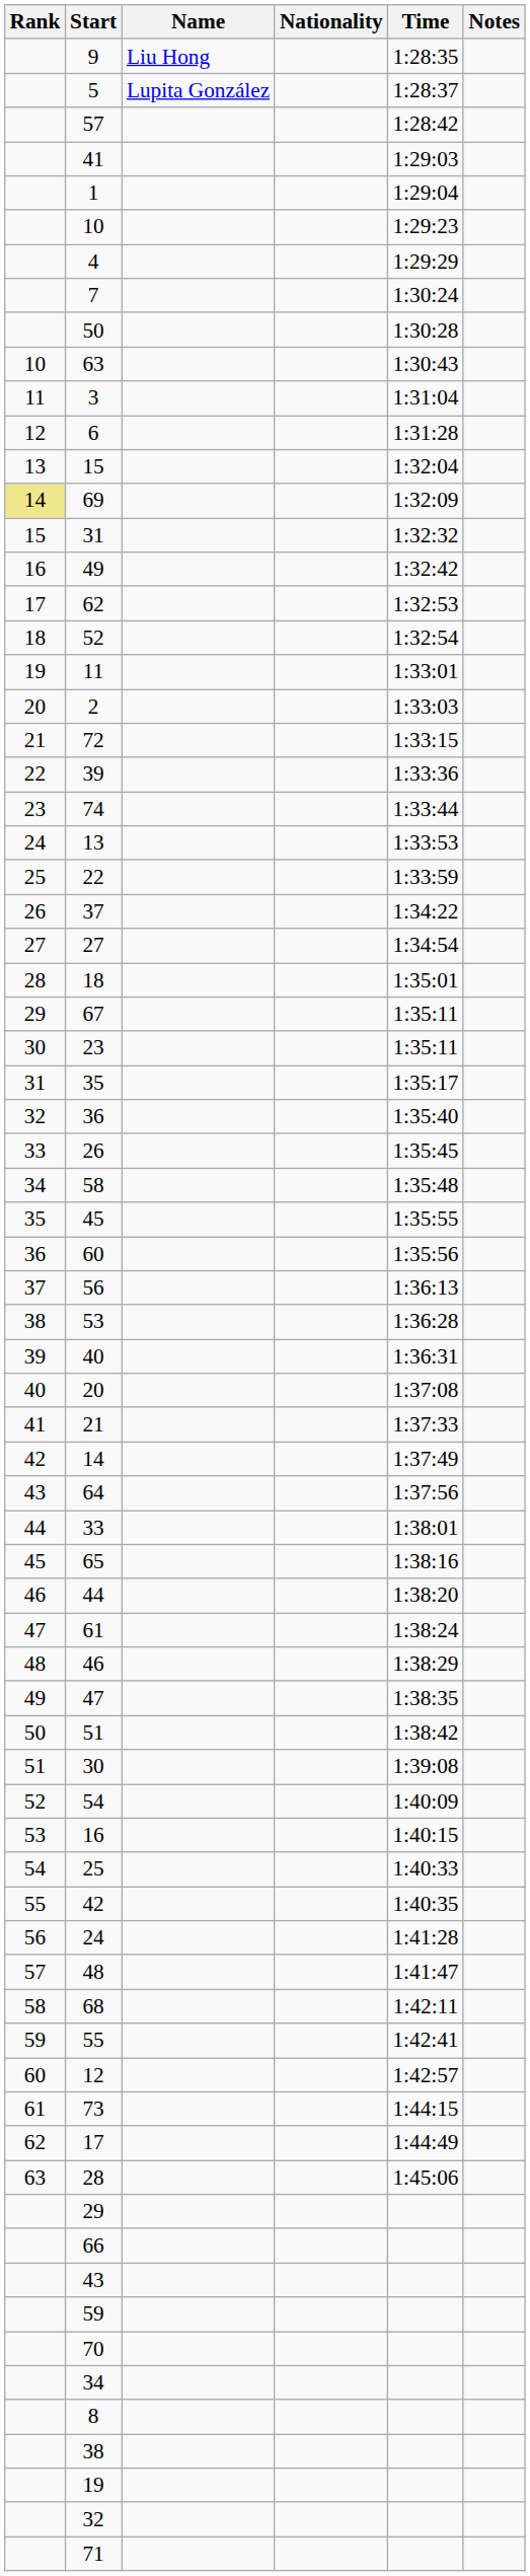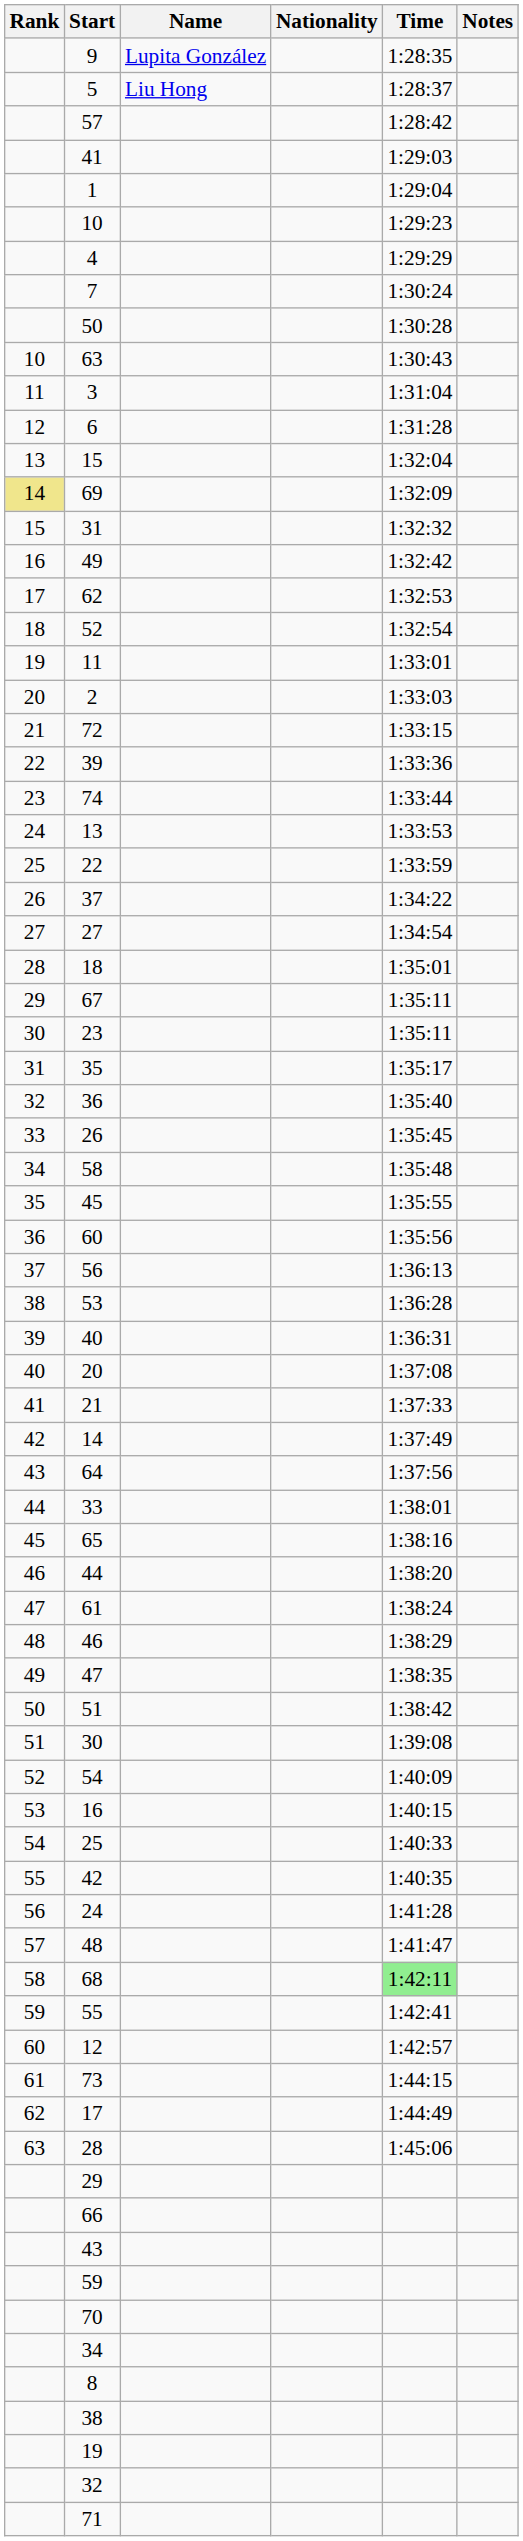9 | Name: Liu Hong -> Lupita González
5 | Name: Lupita González -> Liu Hong
68 | Time: no background -> lightgreen background
